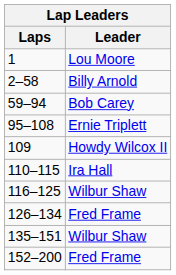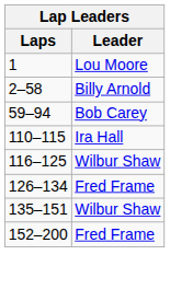- row: 95–108 | Ernie Triplett
- row: 109 | Howdy Wilcox II
